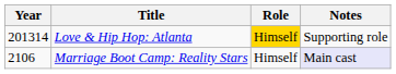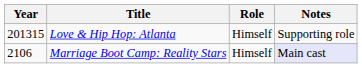Love & Hip Hop: Atlanta | Year: 201314 -> 201315
Love & Hip Hop: Atlanta | Role: gold background -> no background
